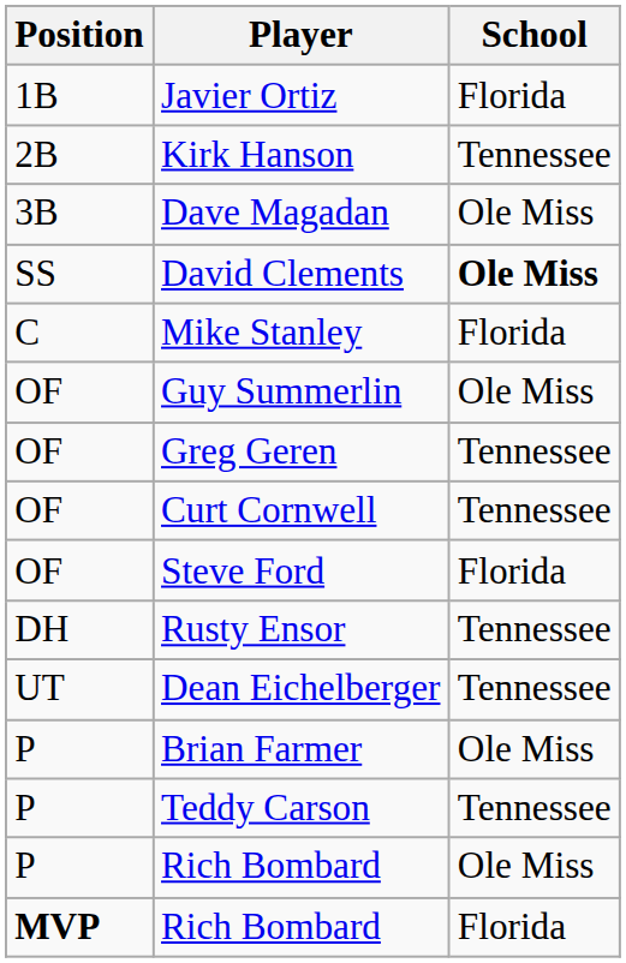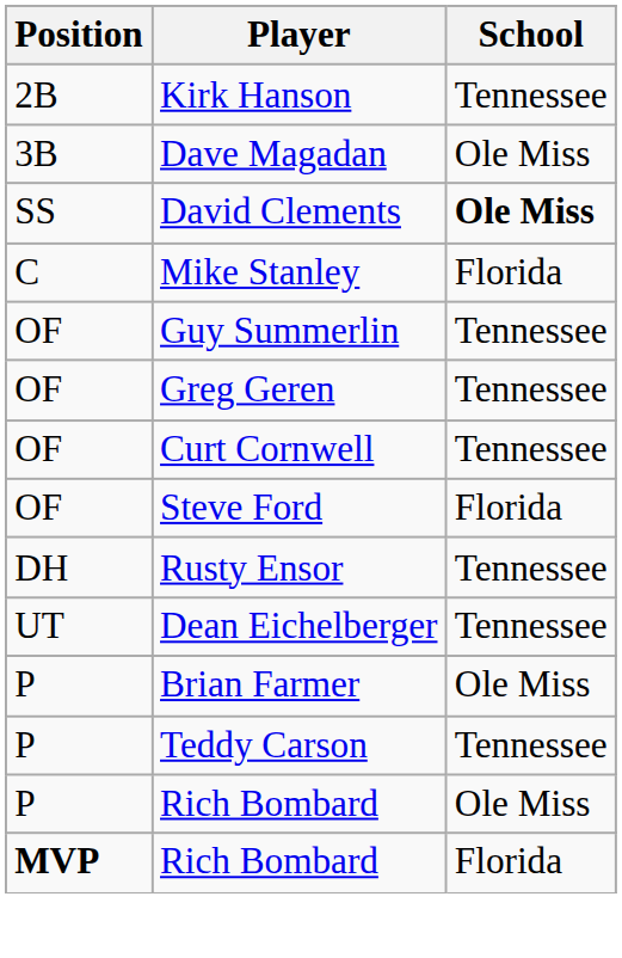- row: 1B | Javier Ortiz | Florida
Guy Summerlin | School: Ole Miss -> Tennessee
